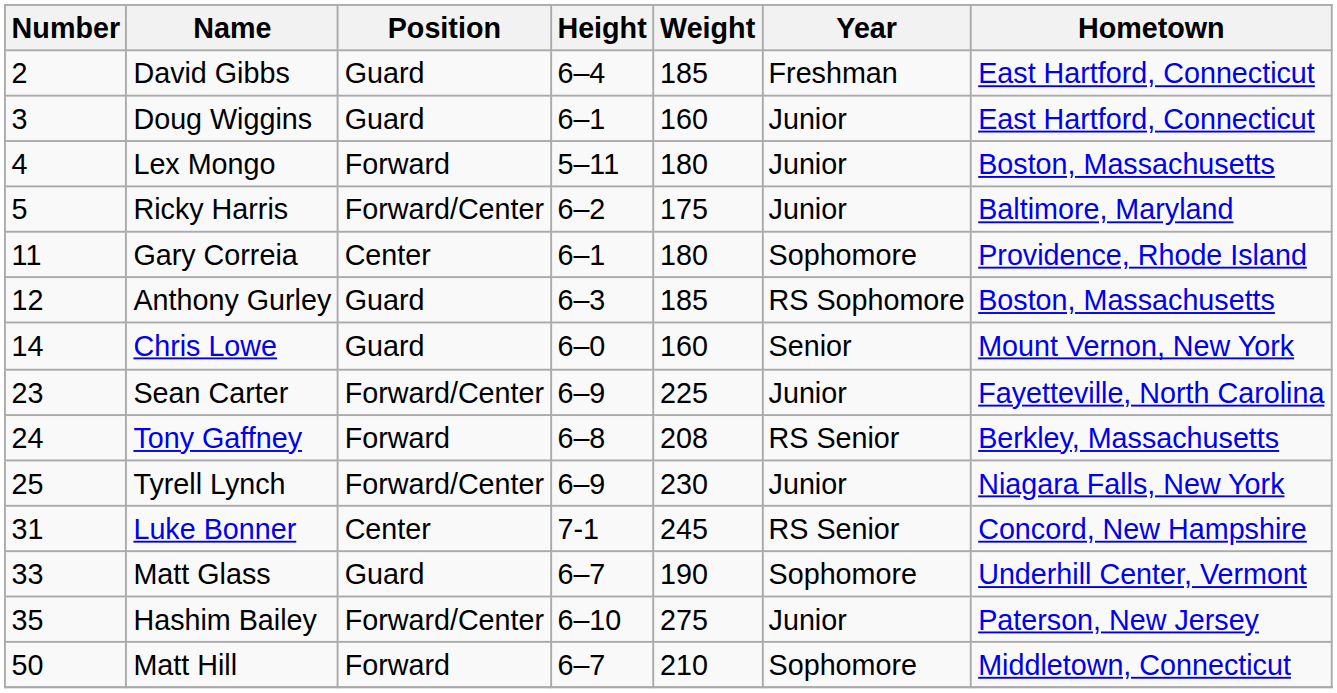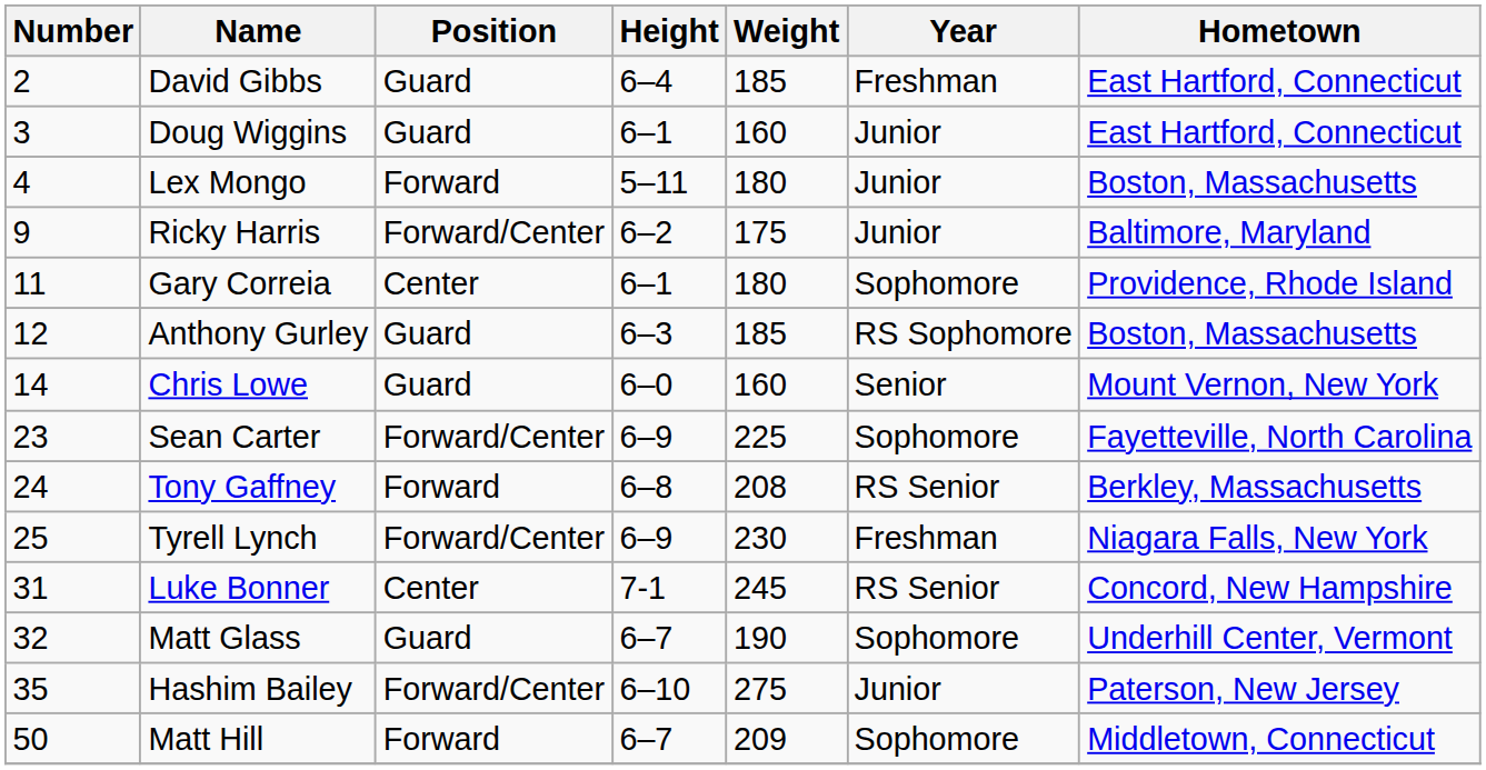Ricky Harris | Number: 5 -> 9
Sean Carter | Year: Junior -> Sophomore
Tyrell Lynch | Year: Junior -> Freshman
Matt Glass | Number: 33 -> 32
Matt Hill | Weight: 210 -> 209
